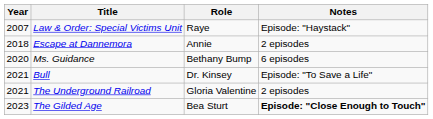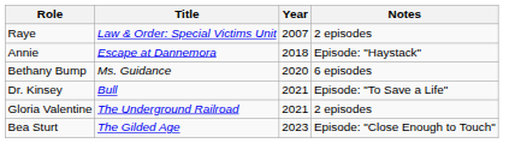columns swapped: Year <-> Role
Law & Order: Special Victims Unit | Notes: Episode: "Haystack" -> 2 episodes
Escape at Dannemora | Notes: 2 episodes -> Episode: "Haystack"
The Gilded Age | Notes: bold -> normal
